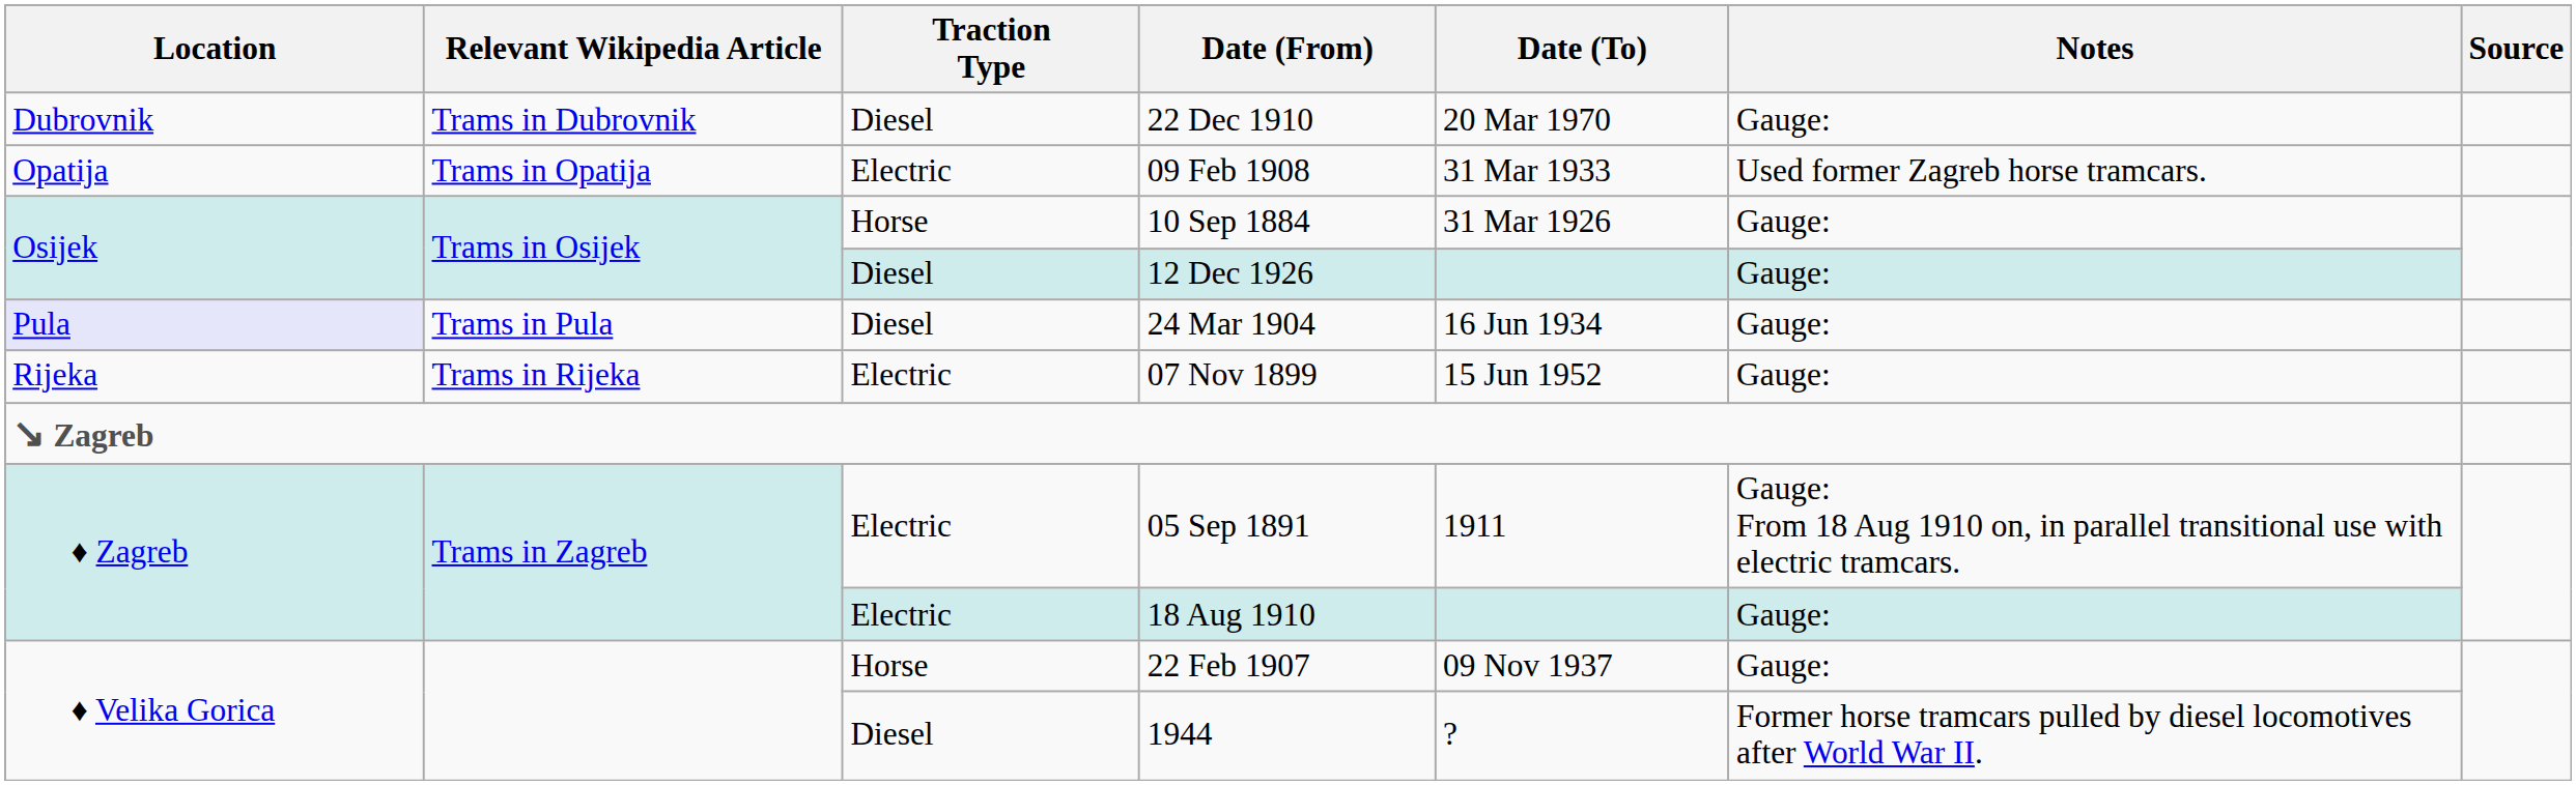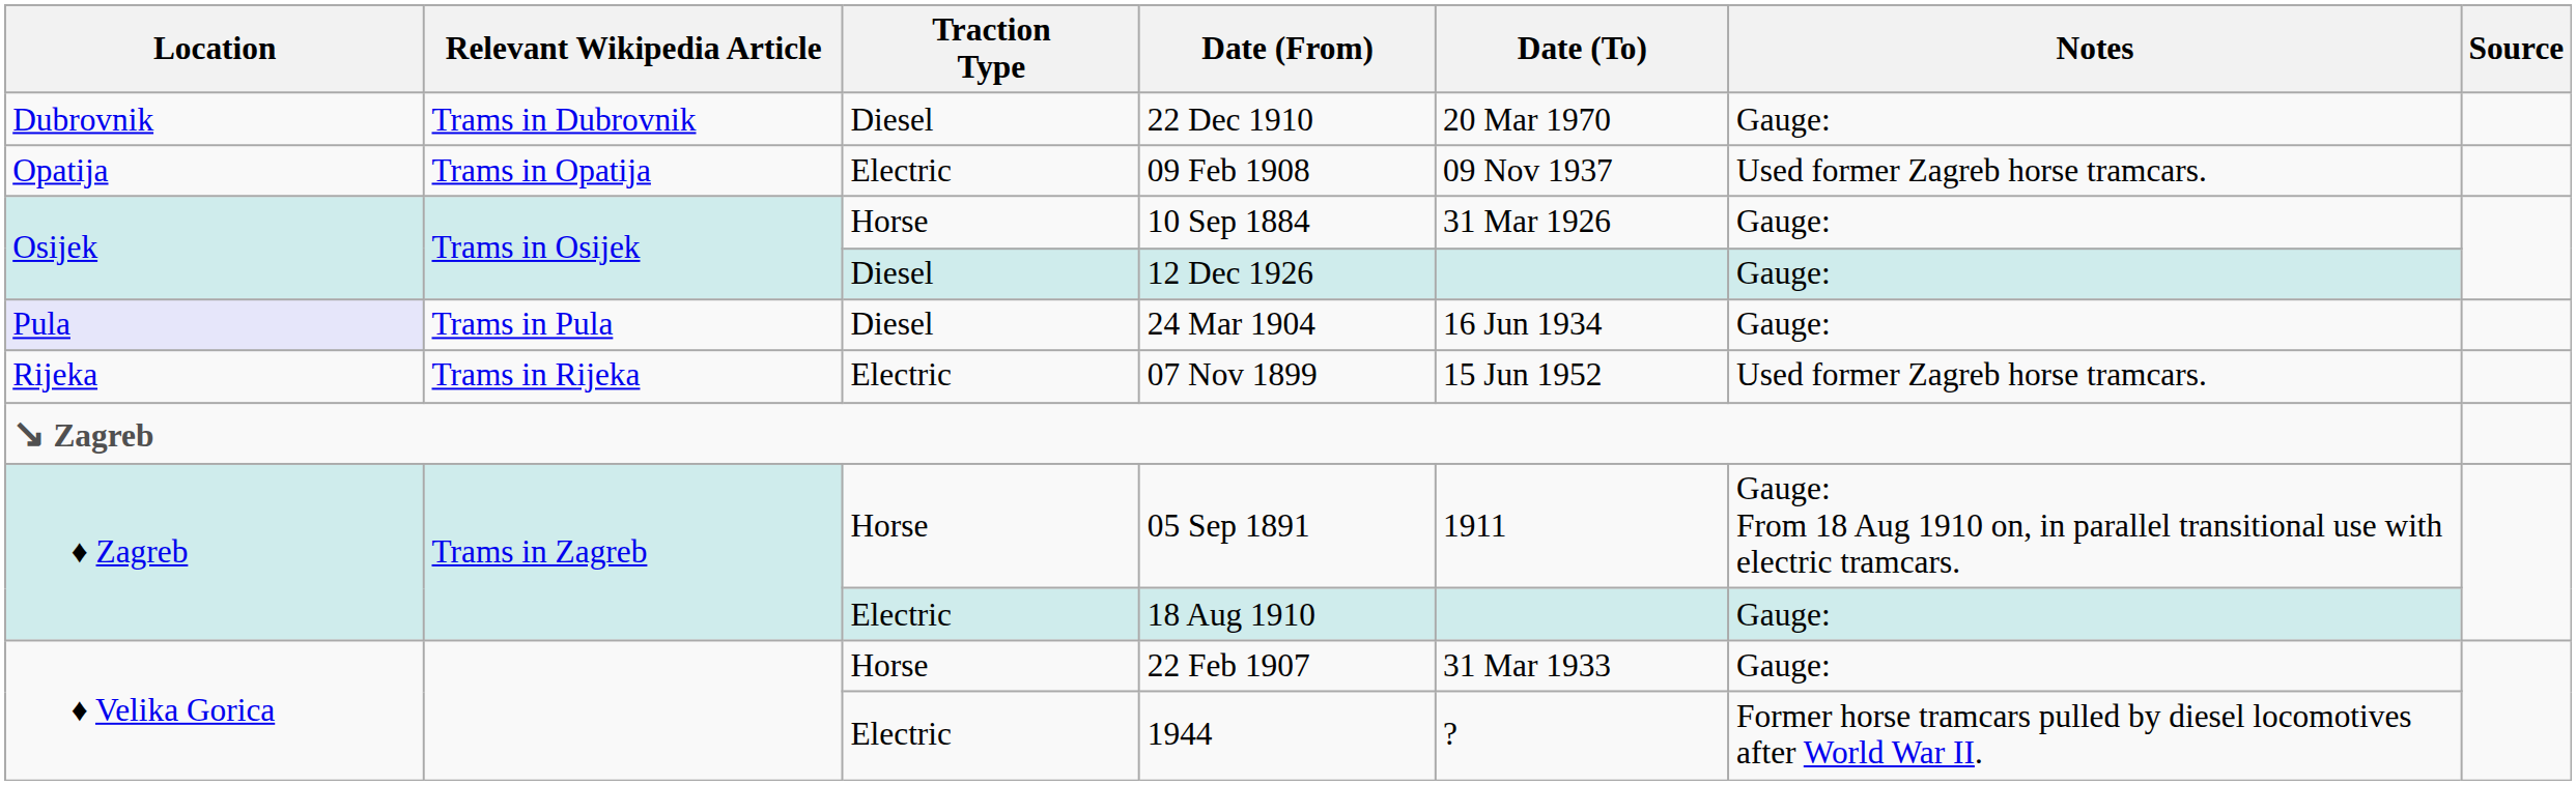09 Feb 1908 | Date (To): 31 Mar 1933 -> 09 Nov 1937
07 Nov 1899 | Notes: Gauge: -> Used former Zagreb horse tramcars.
05 Sep 1891 | Traction Type: Electric -> Horse
22 Feb 1907 | Date (To): 09 Nov 1937 -> 31 Mar 1933
1944 | Traction Type: Diesel -> Electric
